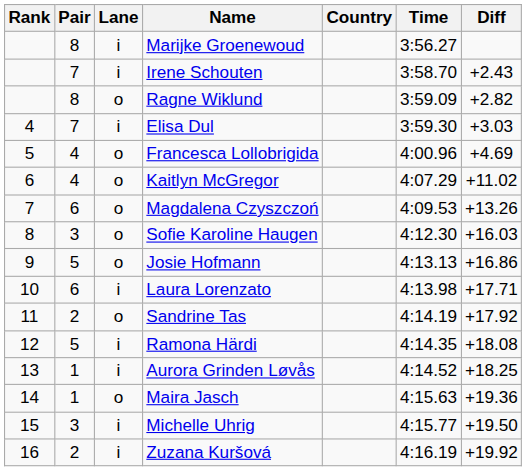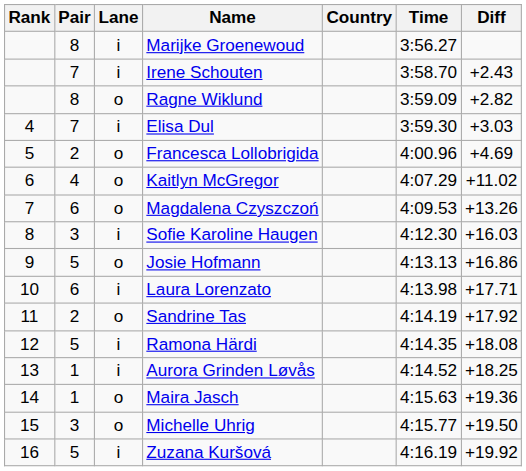Francesca Lollobrigida | Pair: 4 -> 2
Sofie Karoline Haugen | Lane: o -> i
Michelle Uhrig | Lane: i -> o
Zuzana Kuršová | Pair: 2 -> 5
